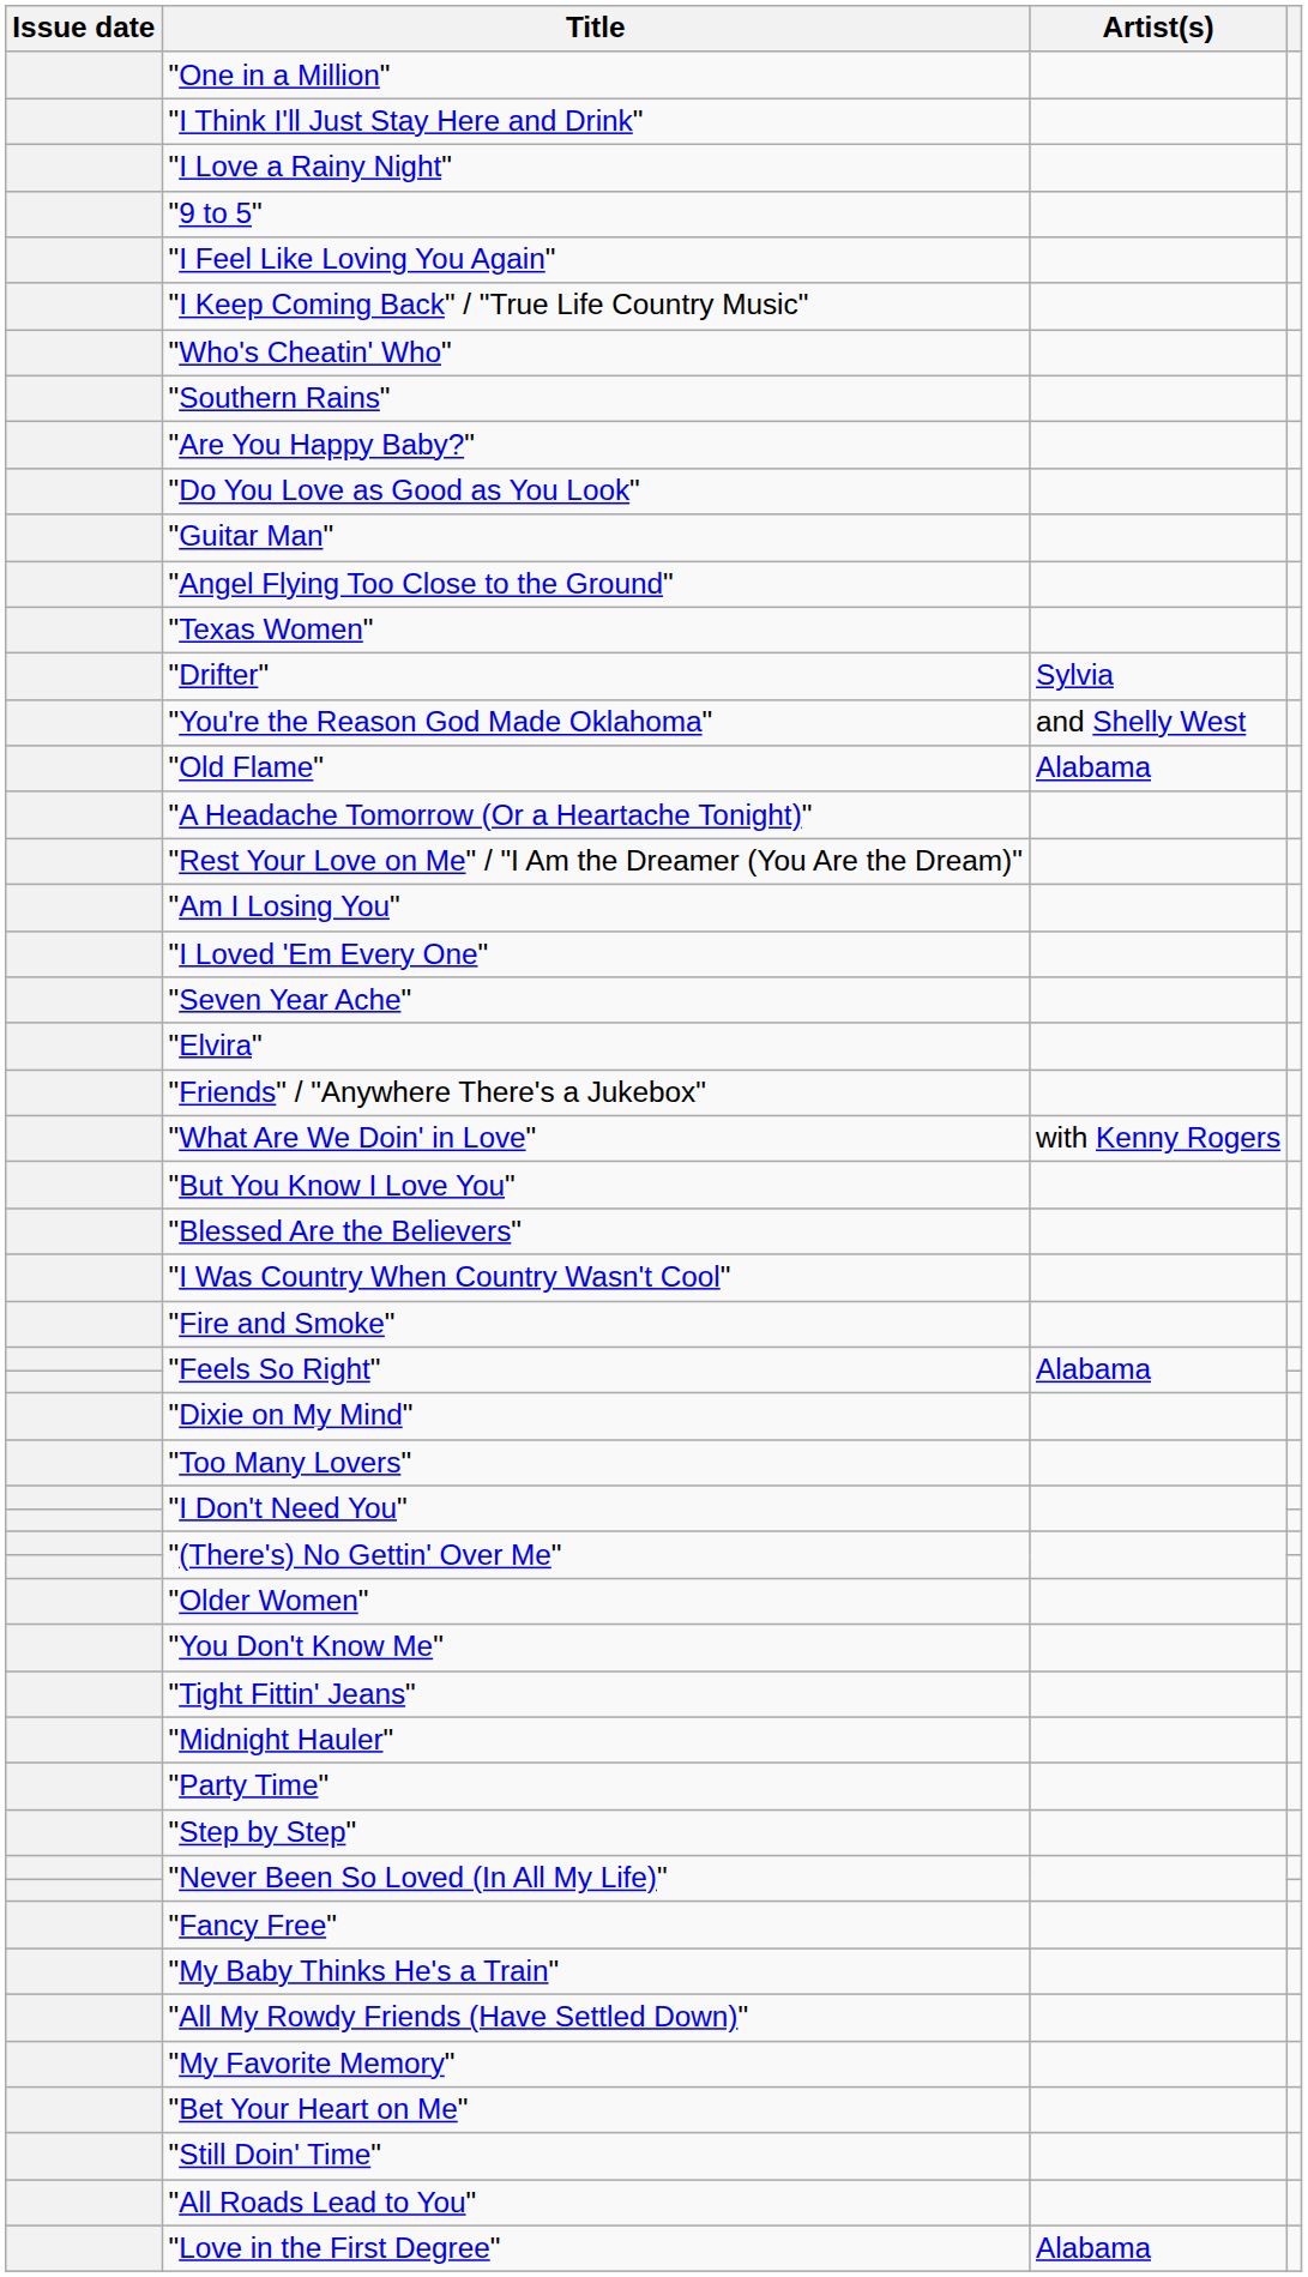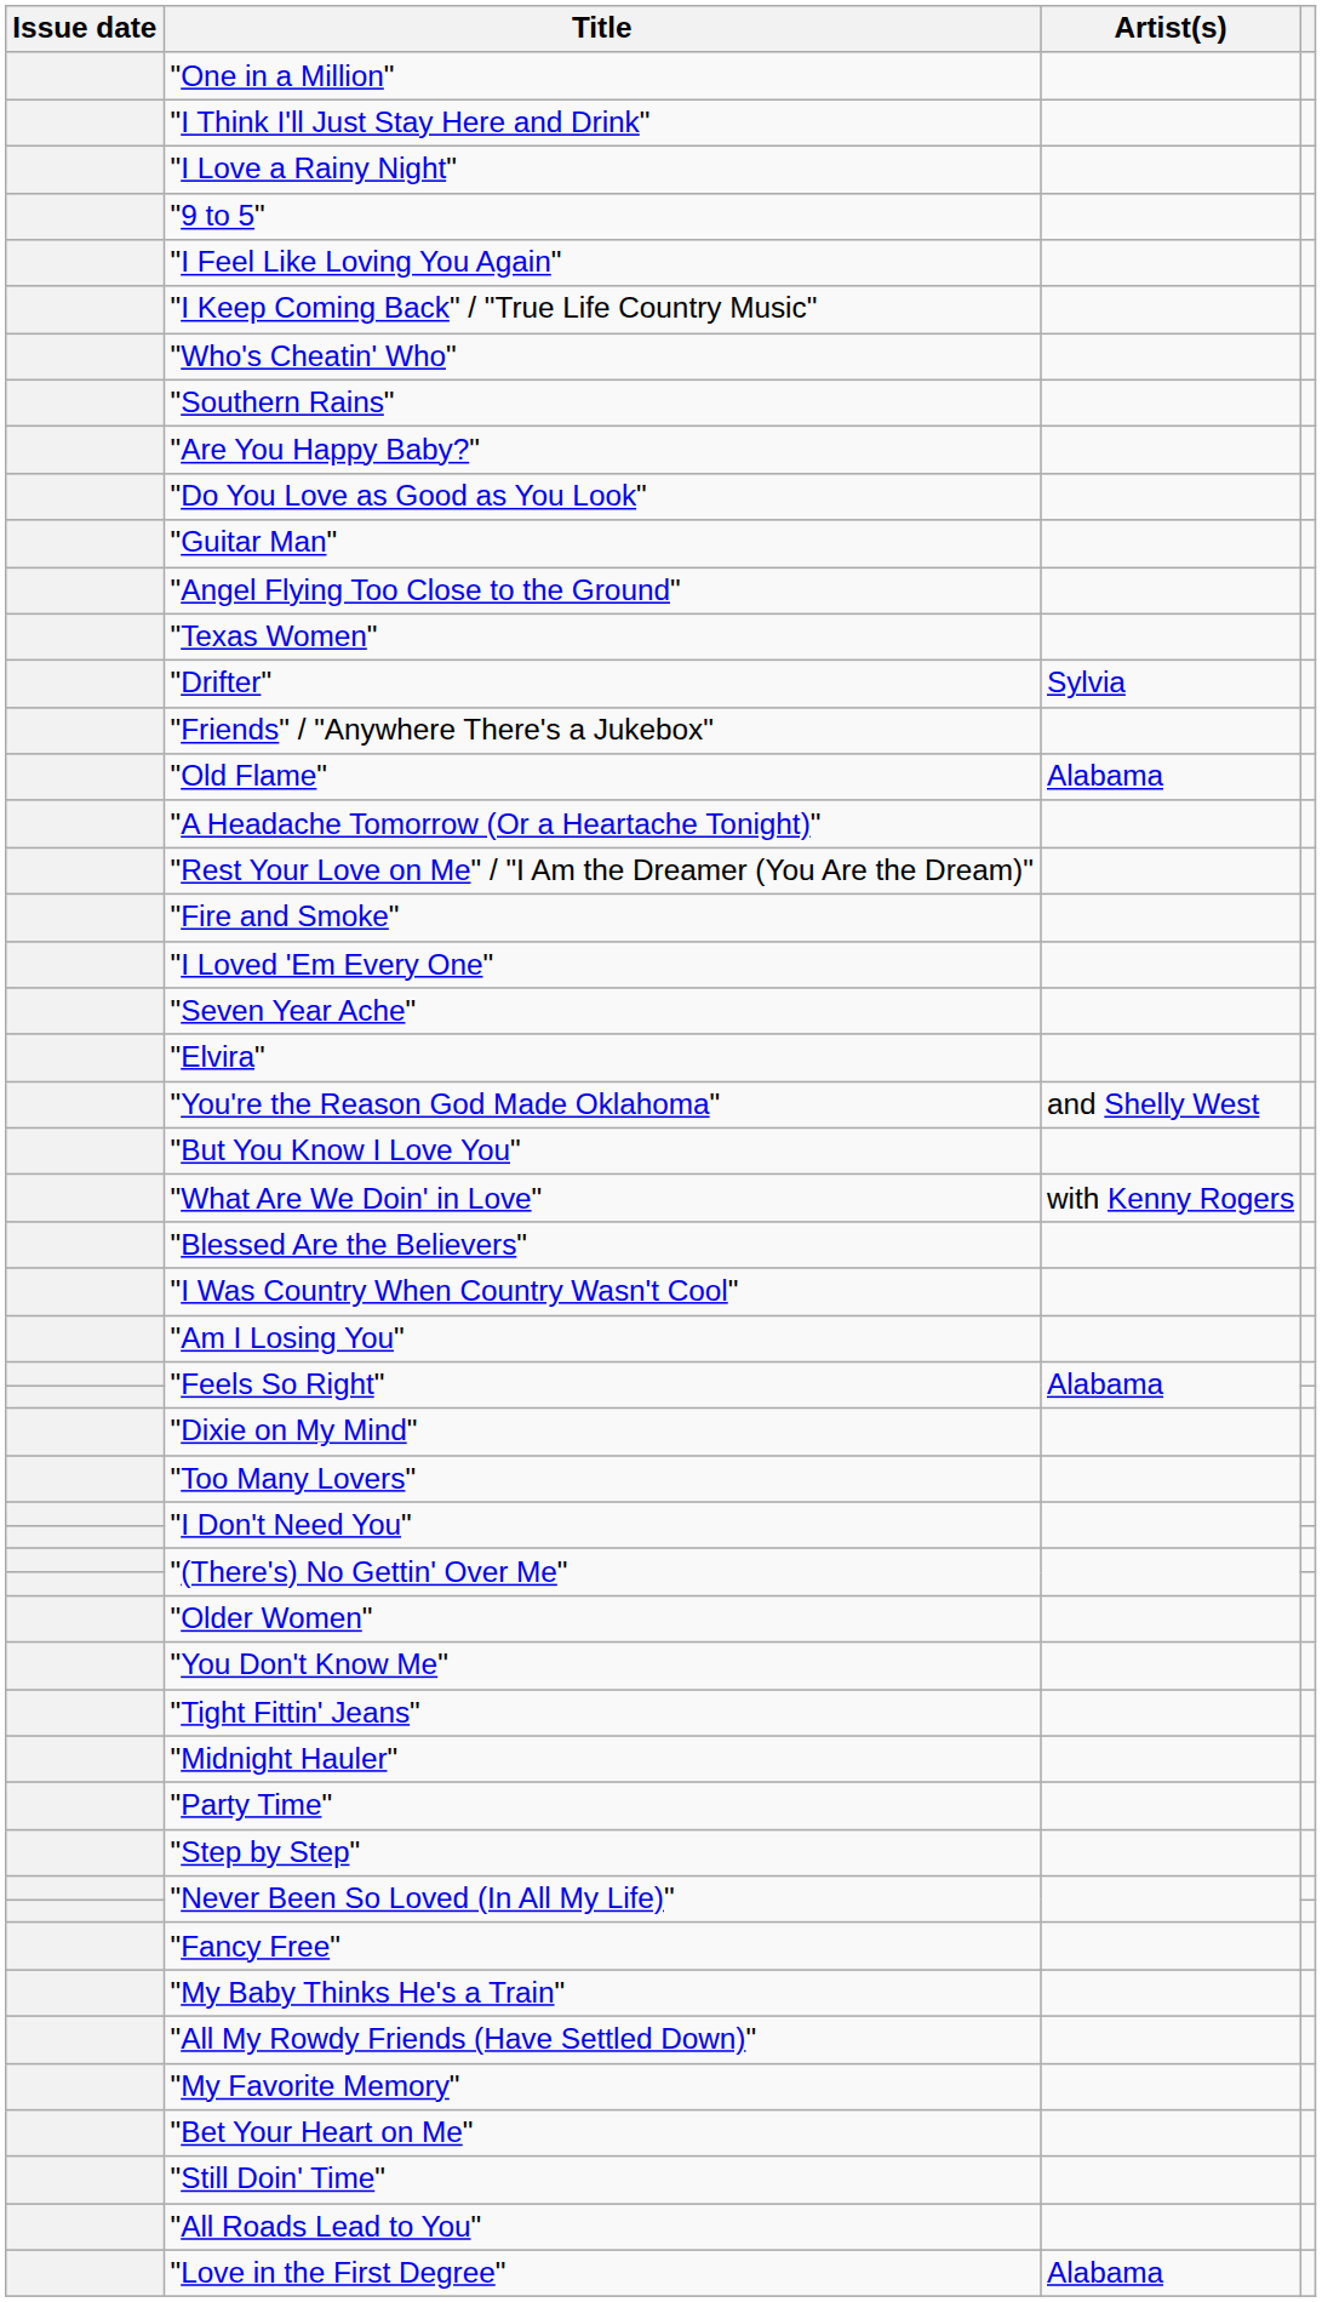rows swapped: "You're the Reason God Made Oklahoma" <-> "Friends" / "Anywhere There's a Jukebox"
rows swapped: "Am I Losing You" <-> "Fire and Smoke"
rows swapped: "What Are We Doin' in Love" <-> "But You Know I Love You"
